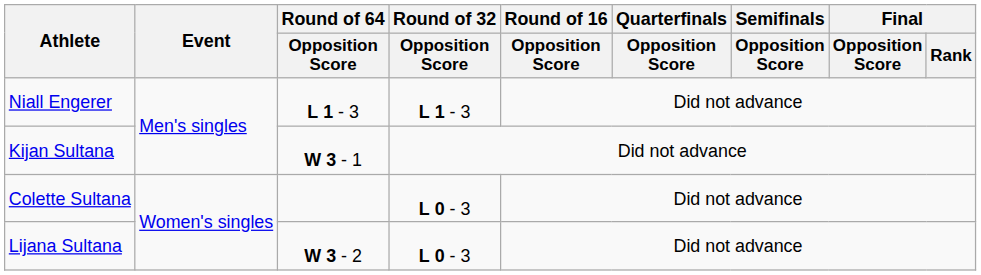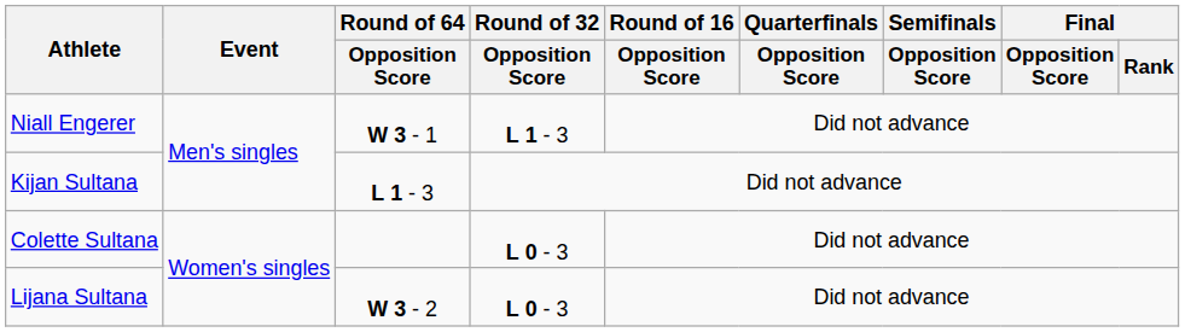Niall Engerer | Round of 64 / Opposition Score: L 1 - 3 -> W 3 - 1
Kijan Sultana | Round of 64 / Opposition Score: W 3 - 1 -> L 1 - 3
